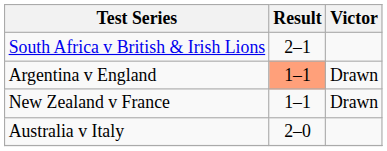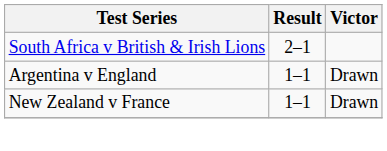Argentina v England | Result: lightsalmon background -> no background
- row: Australia v Italy | 2–0
